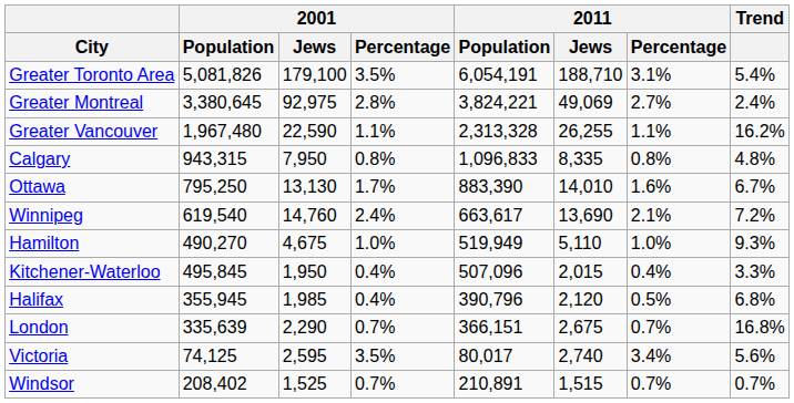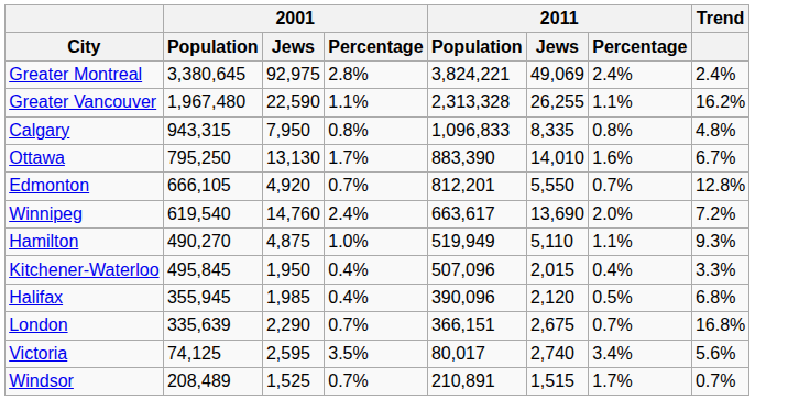- row: Greater Toronto Area | 5,081,826 | 179,100 | 3.5% | 6,054,191 | 188,710 | 3.1% | 5.4%
Greater Montreal | 2011 / Percentage: 2.7% -> 2.4%
+ row: Edmonton | 666,105 | 4,920 | 0.7% | 812,201 | 5,550 | 0.7% | 12.8%
Winnipeg | 2011 / Percentage: 2.1% -> 2.0%
Hamilton | 2001 / Jews: 4,675 -> 4,875
Hamilton | 2011 / Percentage: 1.0% -> 1.1%
Halifax | 2011 / Population: 390,796 -> 390,096
Windsor | 2001 / Population: 208,402 -> 208,489
Windsor | 2011 / Percentage: 0.7% -> 1.7%
